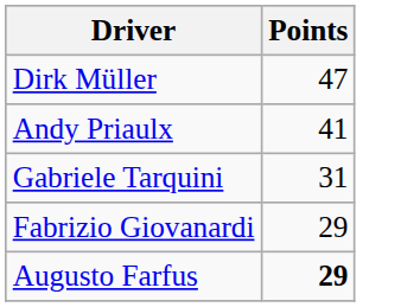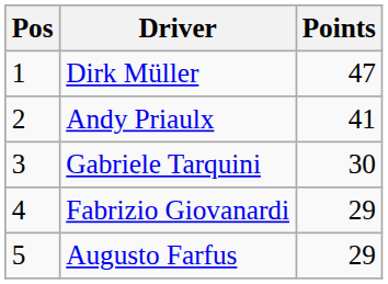+ column: Pos | 1 | 2 | 3 | 4 | 5
Gabriele Tarquini | Points: 31 -> 30
Augusto Farfus | Points: bold -> normal
